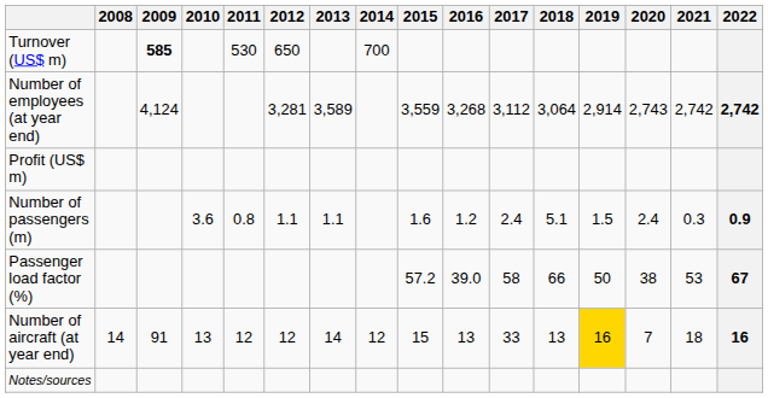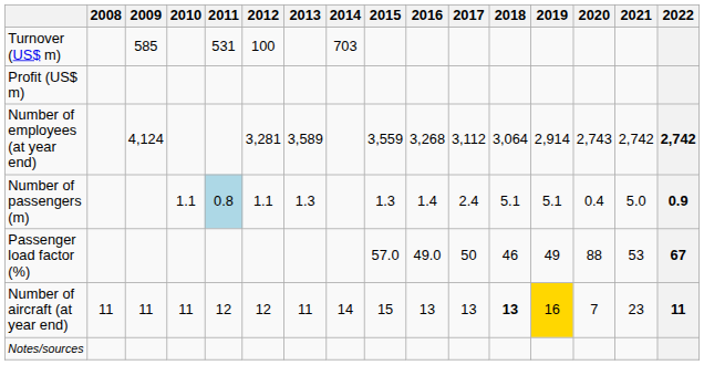Turnover (US$ m) | 2009: bold -> normal
Turnover (US$ m) | 2011: 530 -> 531
Turnover (US$ m) | 2012: 650 -> 100
Turnover (US$ m) | 2014: 700 -> 703
rows swapped: Profit (US$ m) <-> Number of employees (at year end)
Number of passengers (m) | 2010: 3.6 -> 1.1
Number of passengers (m) | 2011: no background -> lightblue background
Number of passengers (m) | 2013: 1.1 -> 1.3
Number of passengers (m) | 2015: 1.6 -> 1.3
Number of passengers (m) | 2016: 1.2 -> 1.4
Number of passengers (m) | 2019: 1.5 -> 5.1
Number of passengers (m) | 2020: 2.4 -> 0.4
Number of passengers (m) | 2021: 0.3 -> 5.0
Passenger load factor (%) | 2015: 57.2 -> 57.0
Passenger load factor (%) | 2016: 39.0 -> 49.0
Passenger load factor (%) | 2017: 58 -> 50
Passenger load factor (%) | 2018: 66 -> 46
Passenger load factor (%) | 2019: 50 -> 49
Passenger load factor (%) | 2020: 38 -> 88
Number of aircraft (at year end) | 2008: 14 -> 11
Number of aircraft (at year end) | 2009: 91 -> 11
Number of aircraft (at year end) | 2010: 13 -> 11
Number of aircraft (at year end) | 2013: 14 -> 11
Number of aircraft (at year end) | 2014: 12 -> 14
Number of aircraft (at year end) | 2017: 33 -> 13
Number of aircraft (at year end) | 2018: normal -> bold
Number of aircraft (at year end) | 2021: 18 -> 23
Number of aircraft (at year end) | 2022: 16 -> 11
